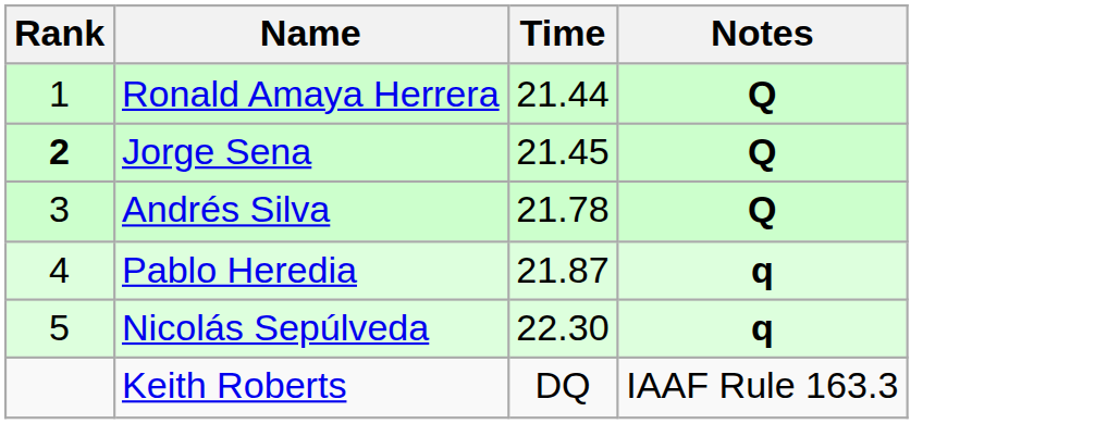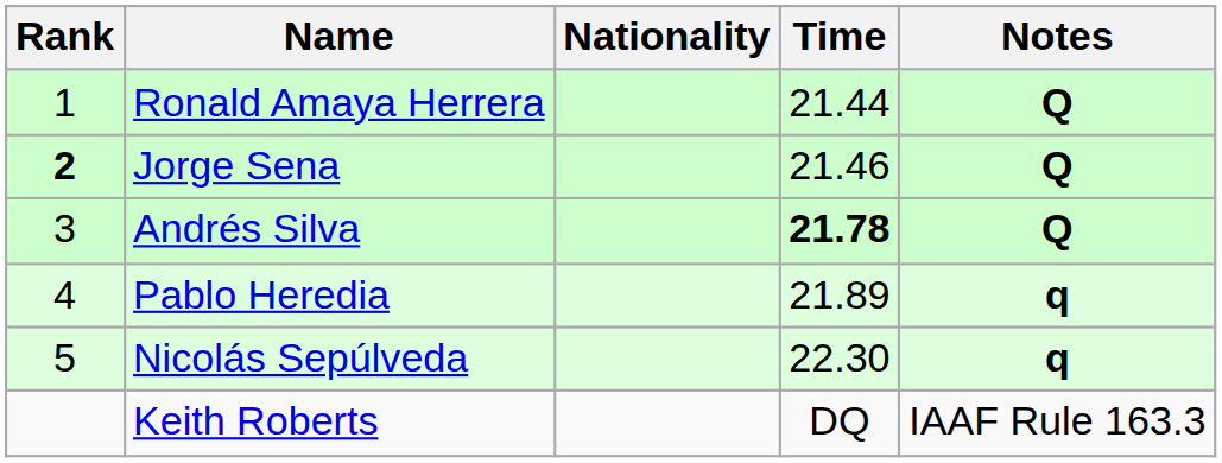+ column: Nationality
Jorge Sena | Time: 21.45 -> 21.46
Andrés Silva | Time: normal -> bold
Pablo Heredia | Time: 21.87 -> 21.89
